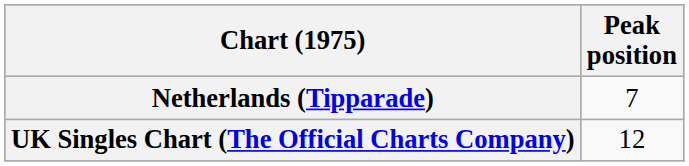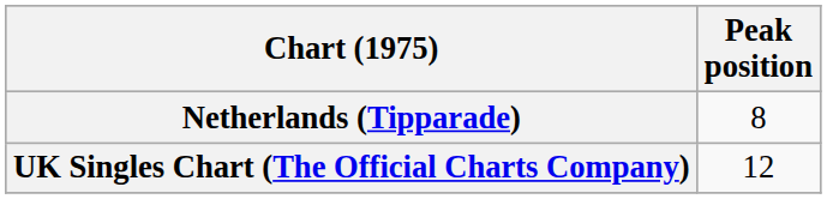Netherlands (Tipparade) | Peak position: 7 -> 8
